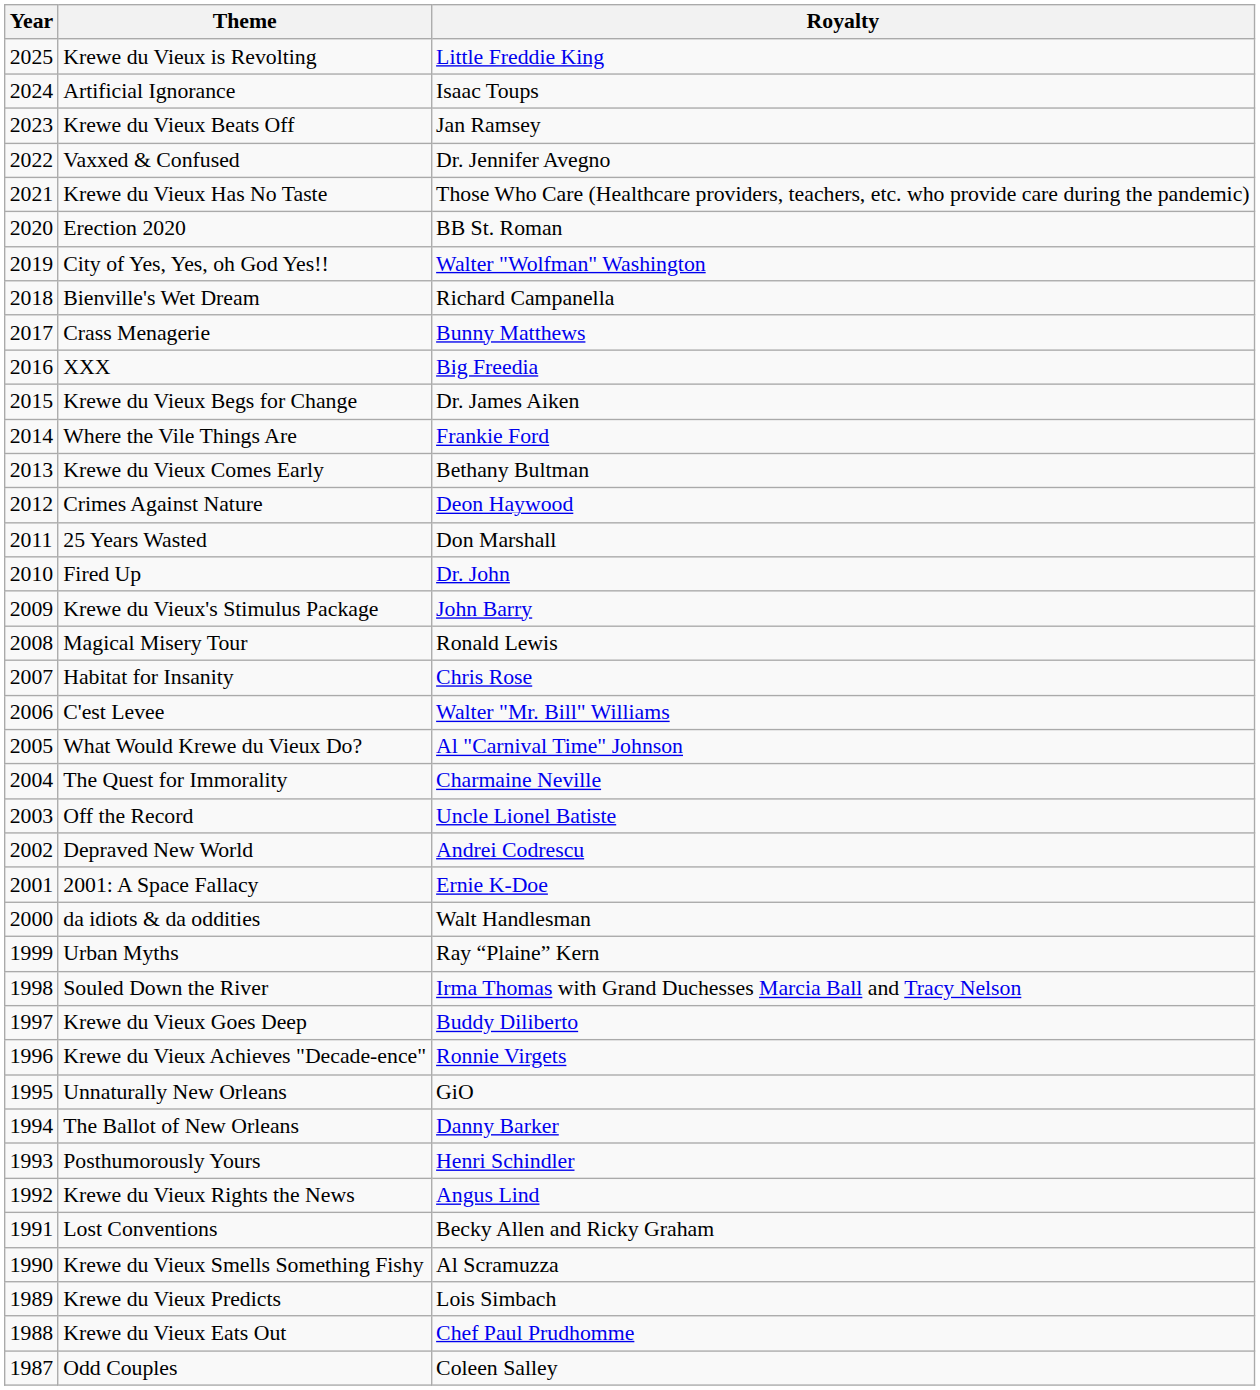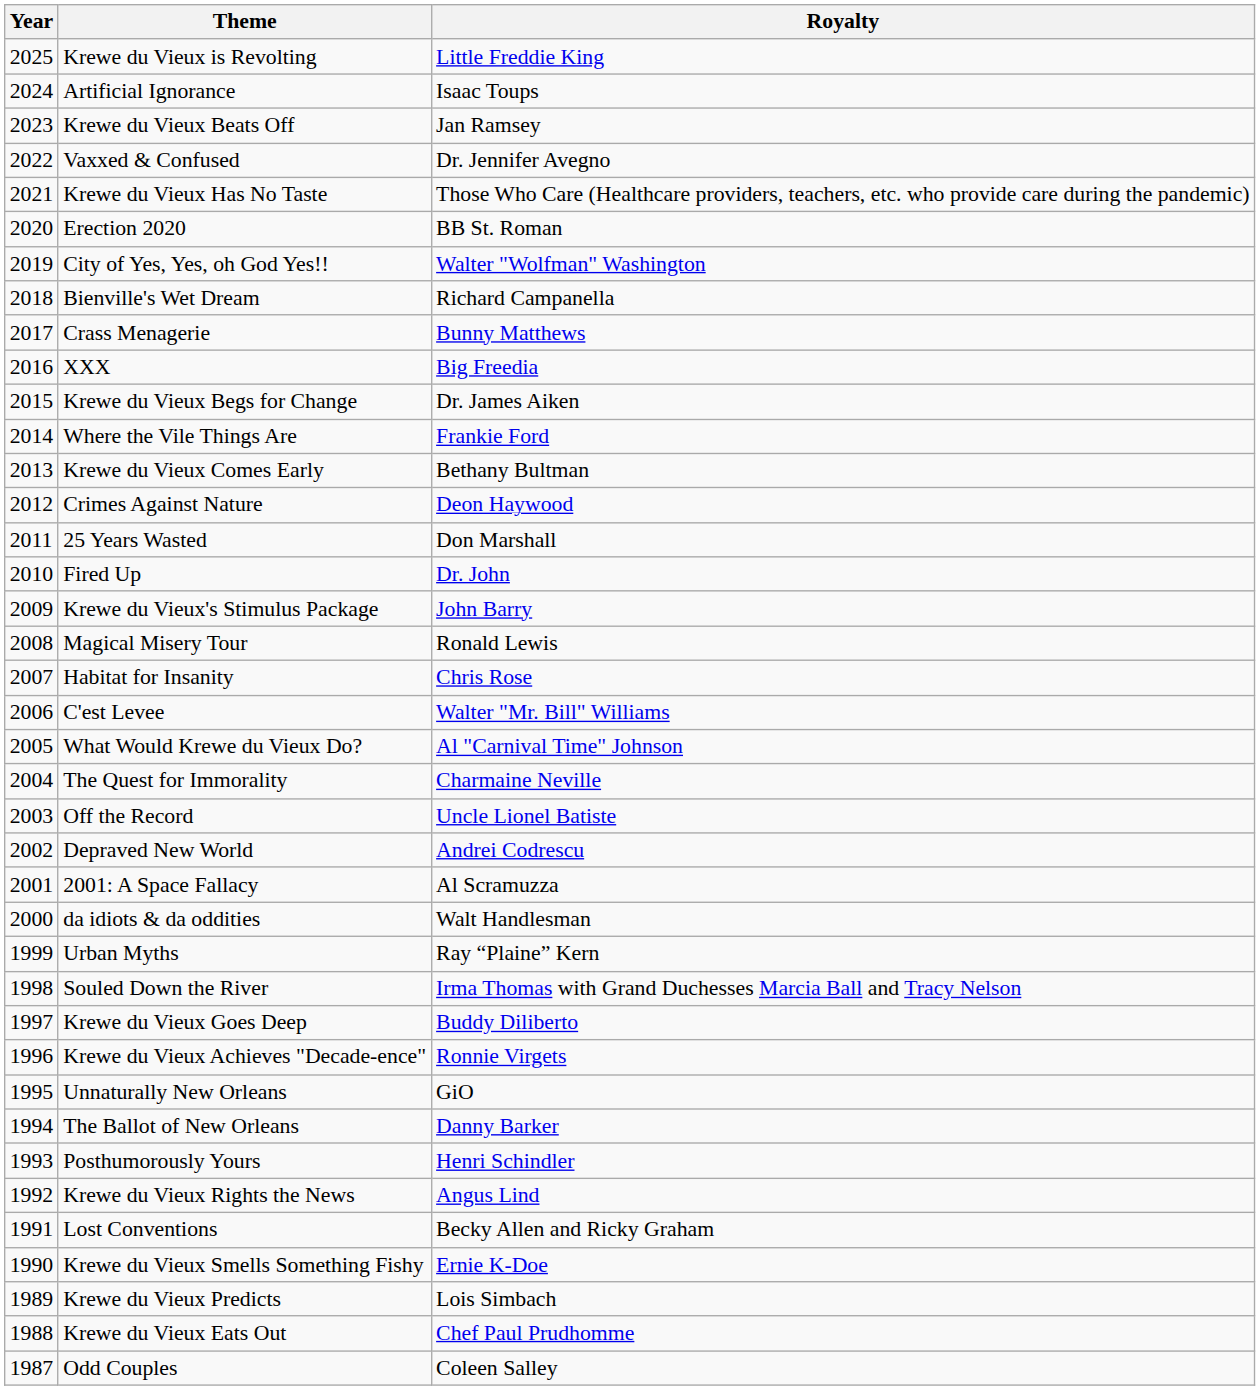2001: A Space Fallacy | Royalty: Ernie K-Doe -> Al Scramuzza
Krewe du Vieux Smells Something Fishy | Royalty: Al Scramuzza -> Ernie K-Doe
